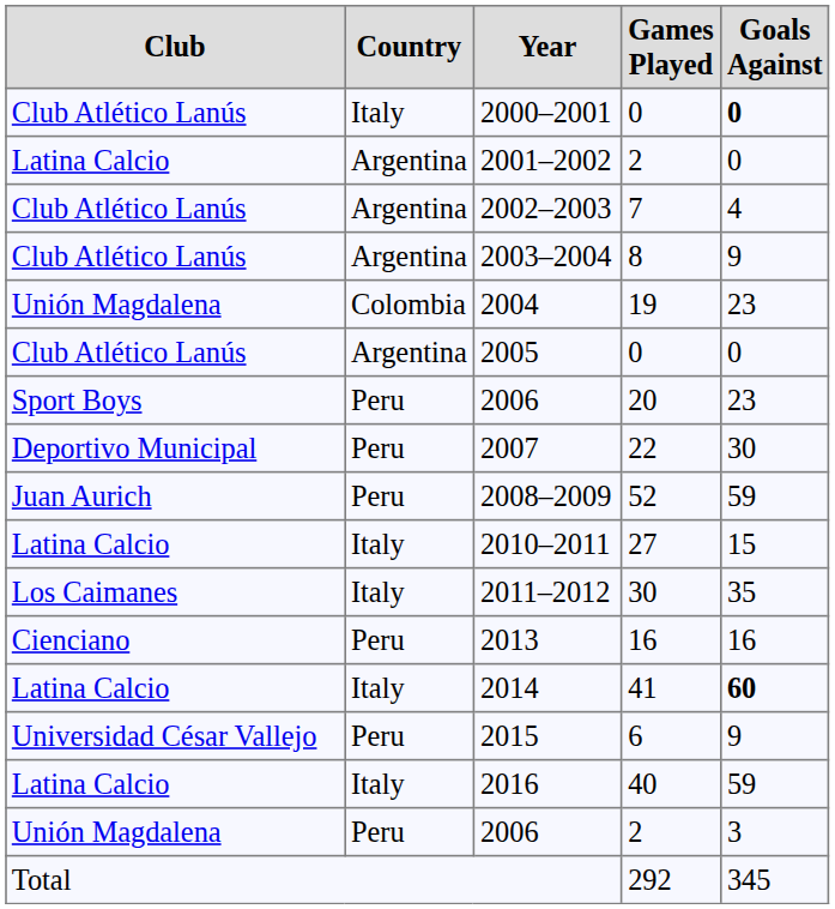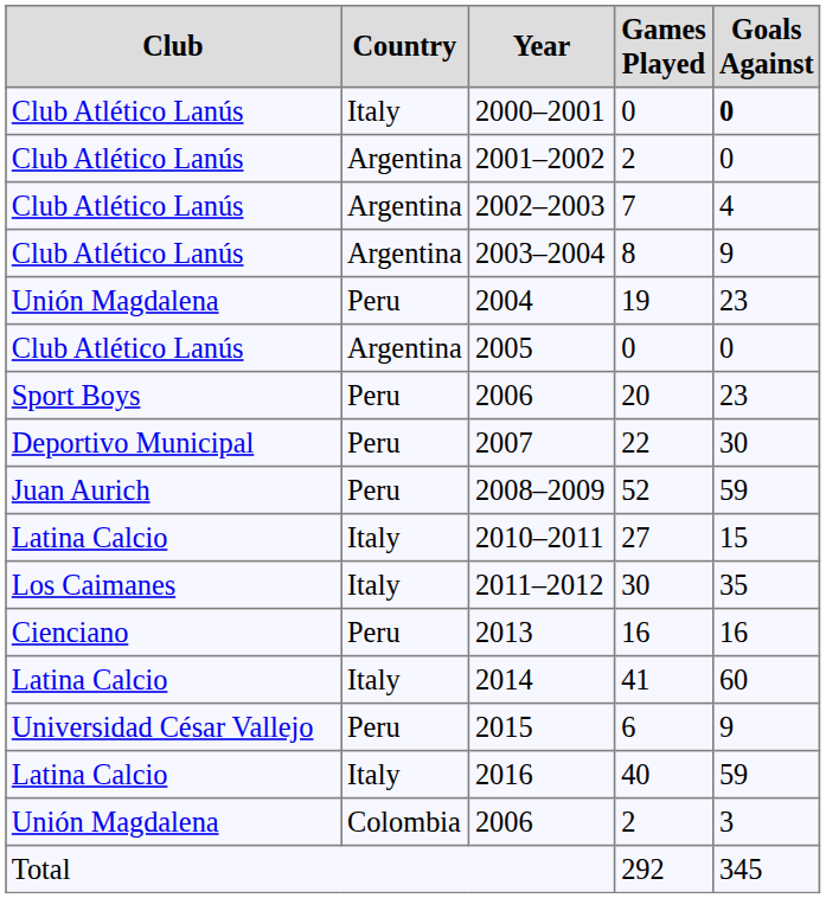2001–2002 | Club: Latina Calcio -> Club Atlético Lanús
2004 | Country: Colombia -> Peru
2014 | Goals Against: bold -> normal
2006 / 2 | Country: Peru -> Colombia
